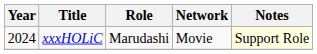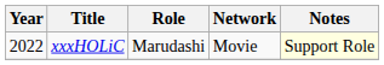xxxHOLiC | Year: 2024 -> 2022
